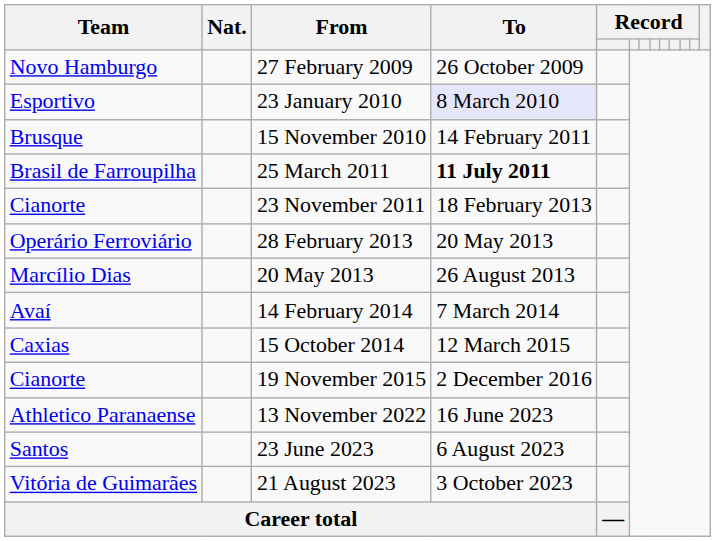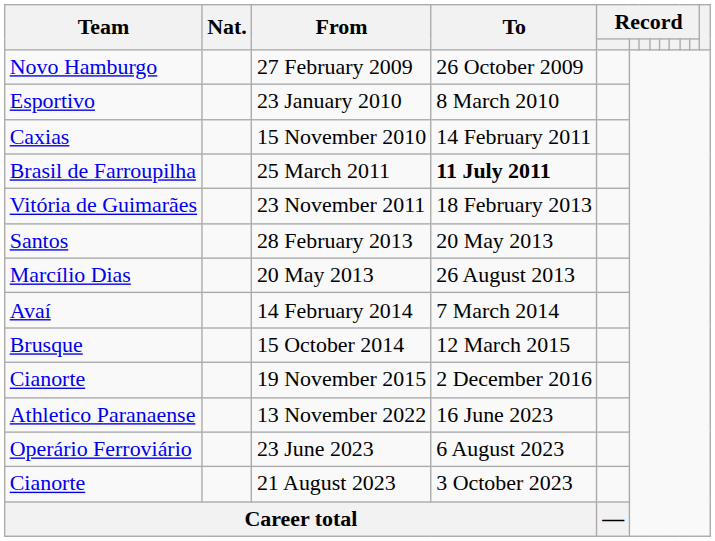23 January 2010 | To: lavender background -> no background
15 November 2010 | Team: Brusque -> Caxias
23 November 2011 | Team: Cianorte -> Vitória de Guimarães
28 February 2013 | Team: Operário Ferroviário -> Santos
15 October 2014 | Team: Caxias -> Brusque
23 June 2023 | Team: Santos -> Operário Ferroviário
21 August 2023 | Team: Vitória de Guimarães -> Cianorte
